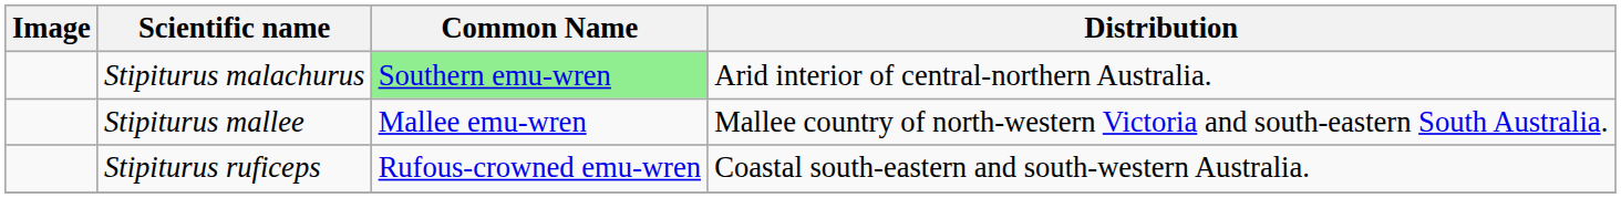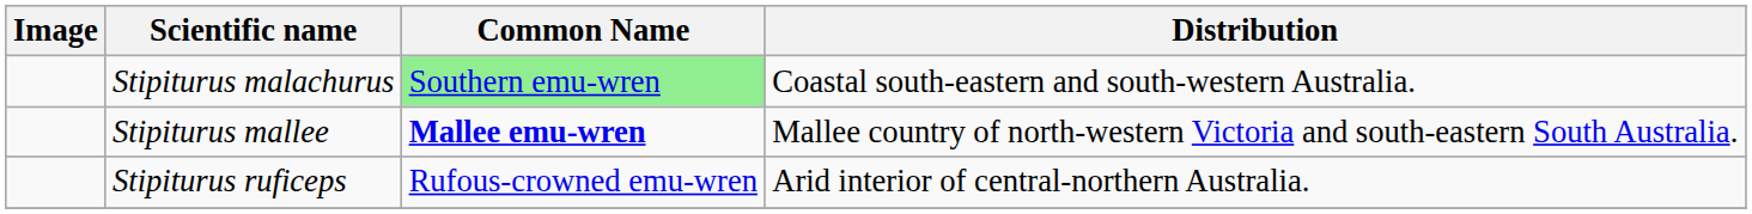Stipiturus malachurus | Distribution: Arid interior of central-northern Australia. -> Coastal south-eastern and south-western Australia.
Stipiturus mallee | Common Name: normal -> bold
Stipiturus ruficeps | Distribution: Coastal south-eastern and south-western Australia. -> Arid interior of central-northern Australia.
